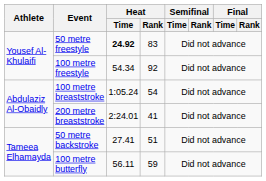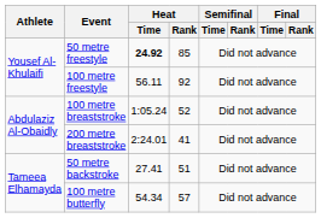50 metre freestyle | Heat / Rank: 83 -> 85
100 metre freestyle | Heat / Time: 54.34 -> 56.11
100 metre breaststroke | Heat / Rank: 54 -> 52
100 metre butterfly | Heat / Time: 56.11 -> 54.34
100 metre butterfly | Heat / Rank: 59 -> 57
